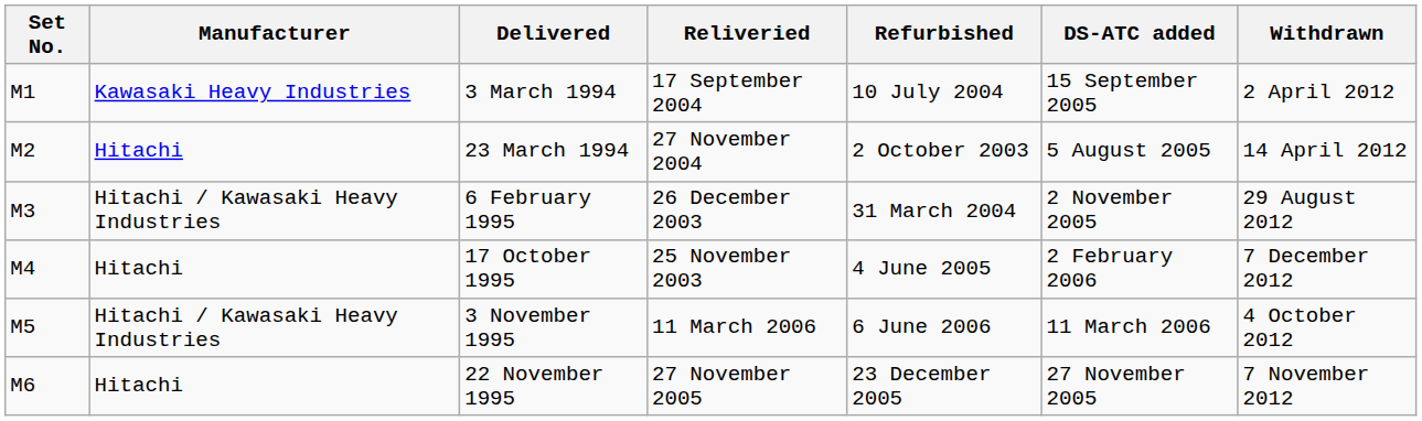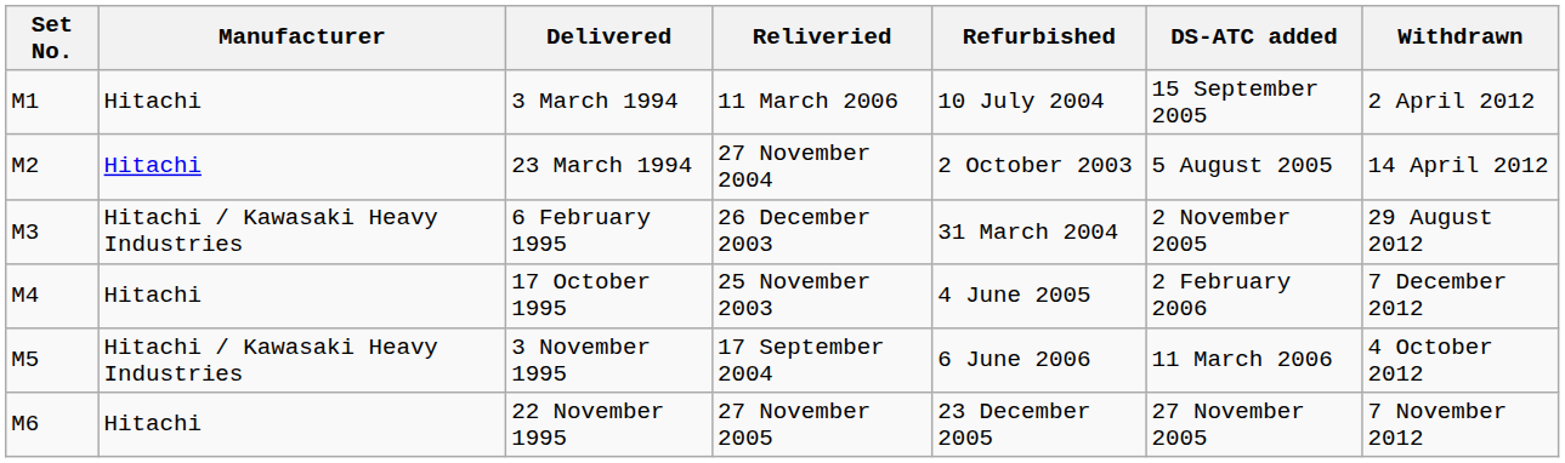3 March 1994 | Manufacturer: Kawasaki Heavy Industries -> Hitachi
3 March 1994 | Reliveried: 17 September 2004 -> 11 March 2006
3 November 1995 | Reliveried: 11 March 2006 -> 17 September 2004
